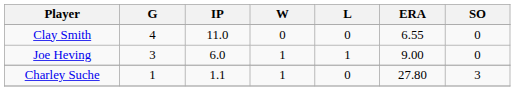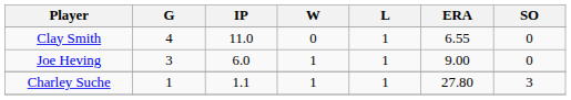Clay Smith | L: 0 -> 1
Charley Suche | L: 0 -> 1
